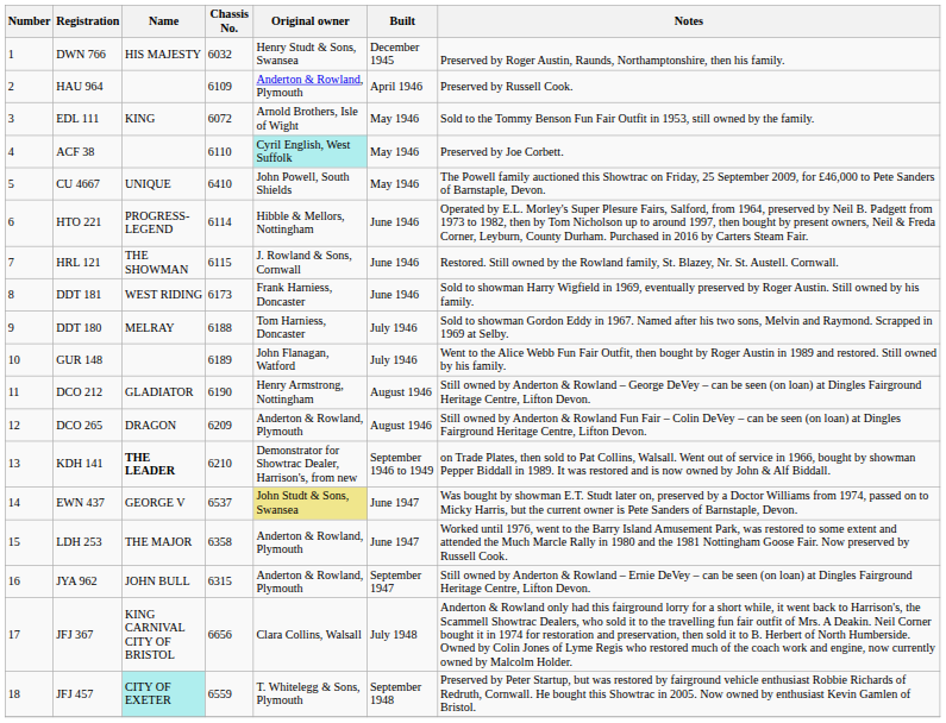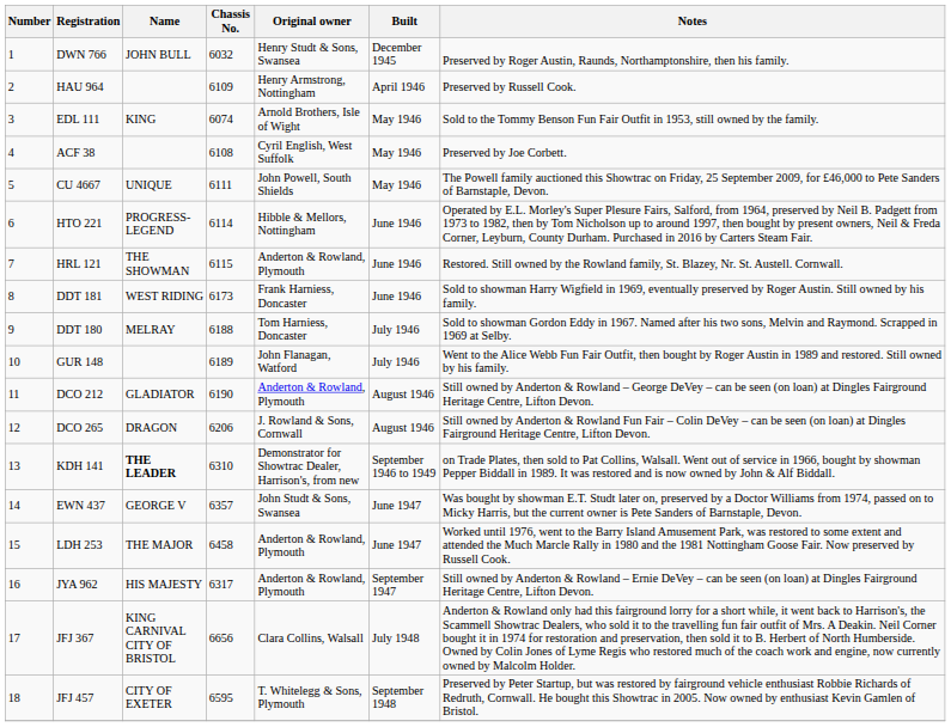DWN 766 | Name: HIS MAJESTY -> JOHN BULL
HAU 964 | Original owner: Anderton & Rowland, Plymouth -> Henry Armstrong, Nottingham
EDL 111 | Chassis No.: 6072 -> 6074
ACF 38 | Chassis No.: 6110 -> 6108
ACF 38 | Original owner: paleturquoise background -> no background
CU 4667 | Chassis No.: 6410 -> 6111
HRL 121 | Original owner: J. Rowland & Sons, Cornwall -> Anderton & Rowland, Plymouth
DCO 212 | Original owner: Henry Armstrong, Nottingham -> Anderton & Rowland, Plymouth
DCO 265 | Chassis No.: 6209 -> 6206
DCO 265 | Original owner: Anderton & Rowland, Plymouth -> J. Rowland & Sons, Cornwall
KDH 141 | Chassis No.: 6210 -> 6310
EWN 437 | Chassis No.: 6537 -> 6357
EWN 437 | Original owner: khaki background -> no background
LDH 253 | Chassis No.: 6358 -> 6458
JYA 962 | Name: JOHN BULL -> HIS MAJESTY
JYA 962 | Chassis No.: 6315 -> 6317
JFJ 457 | Name: paleturquoise background -> no background
JFJ 457 | Chassis No.: 6559 -> 6595
